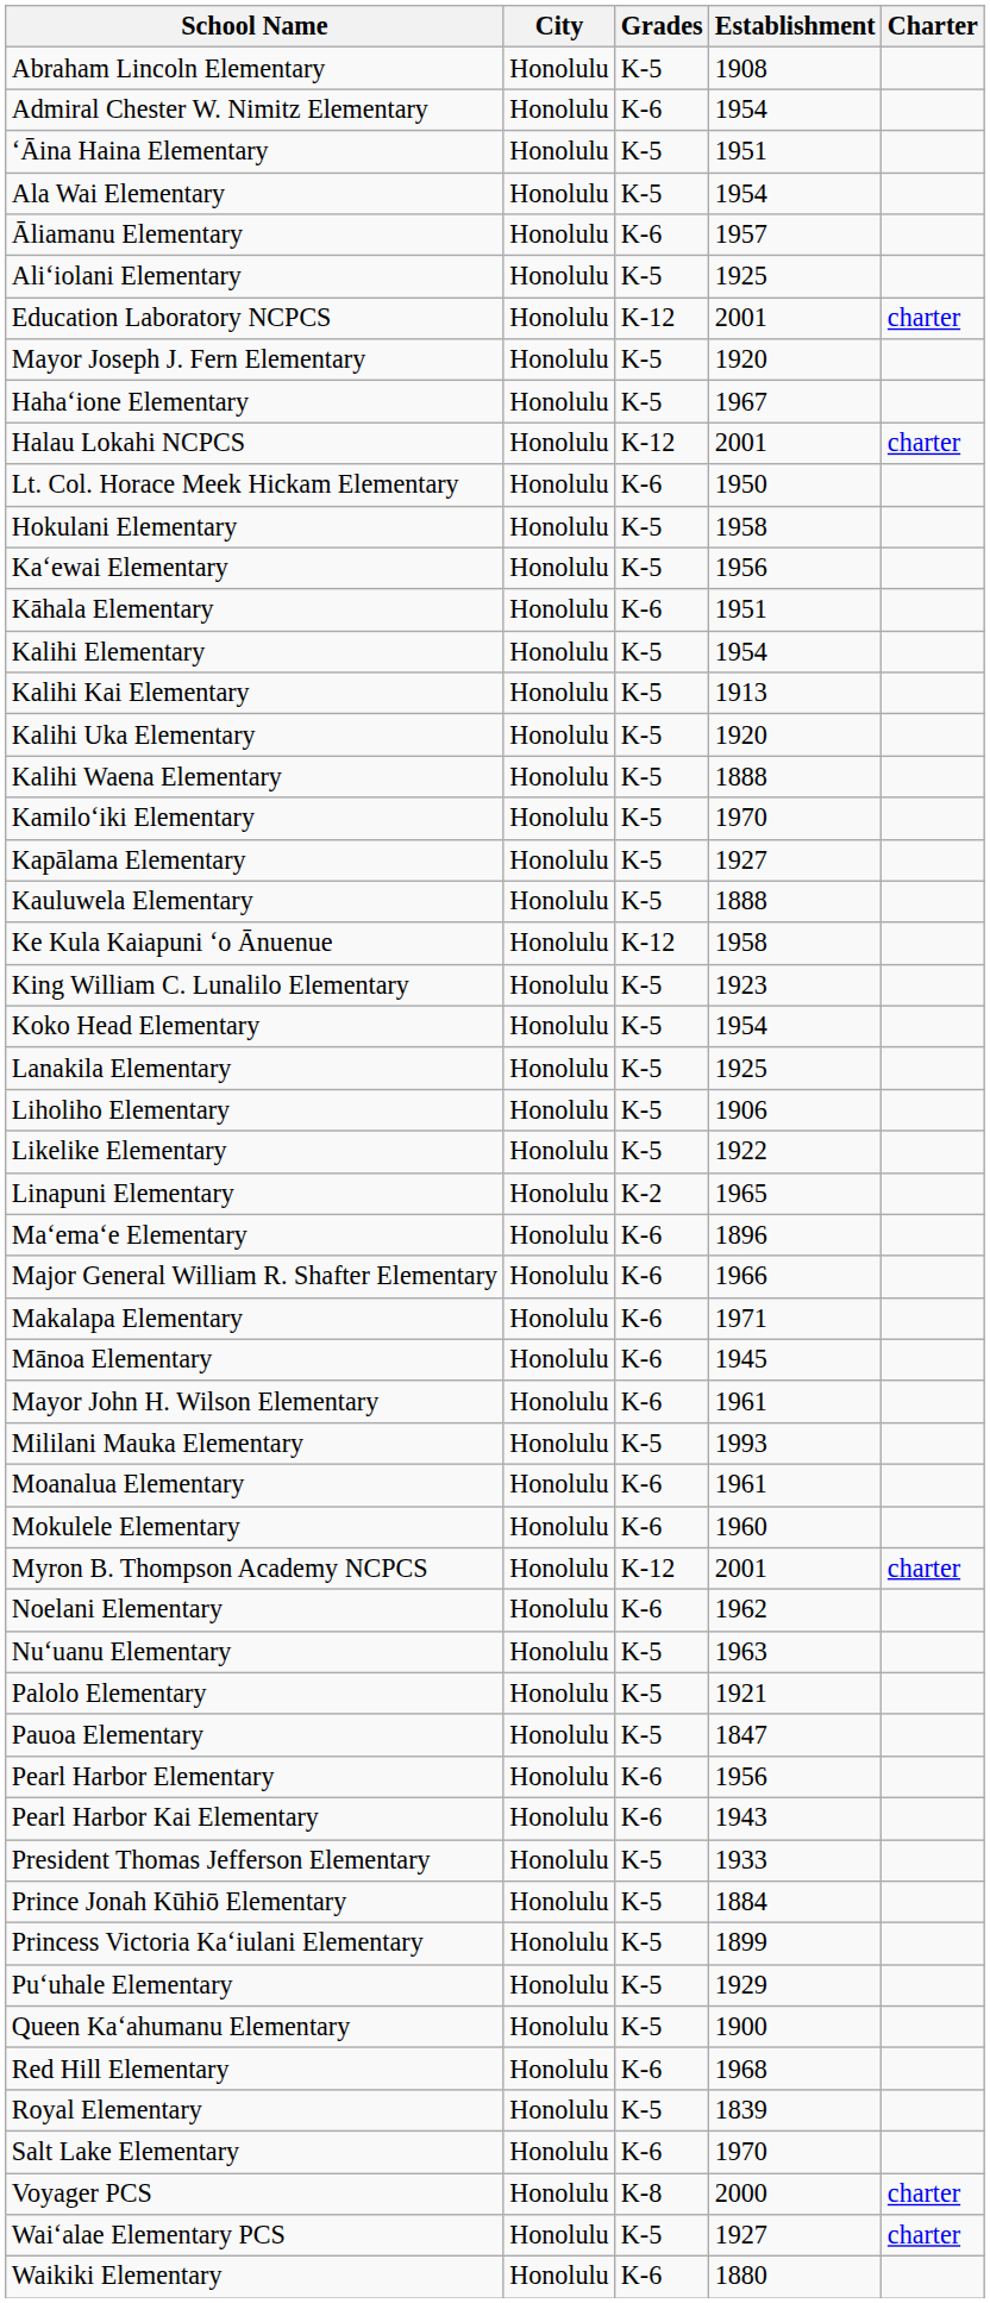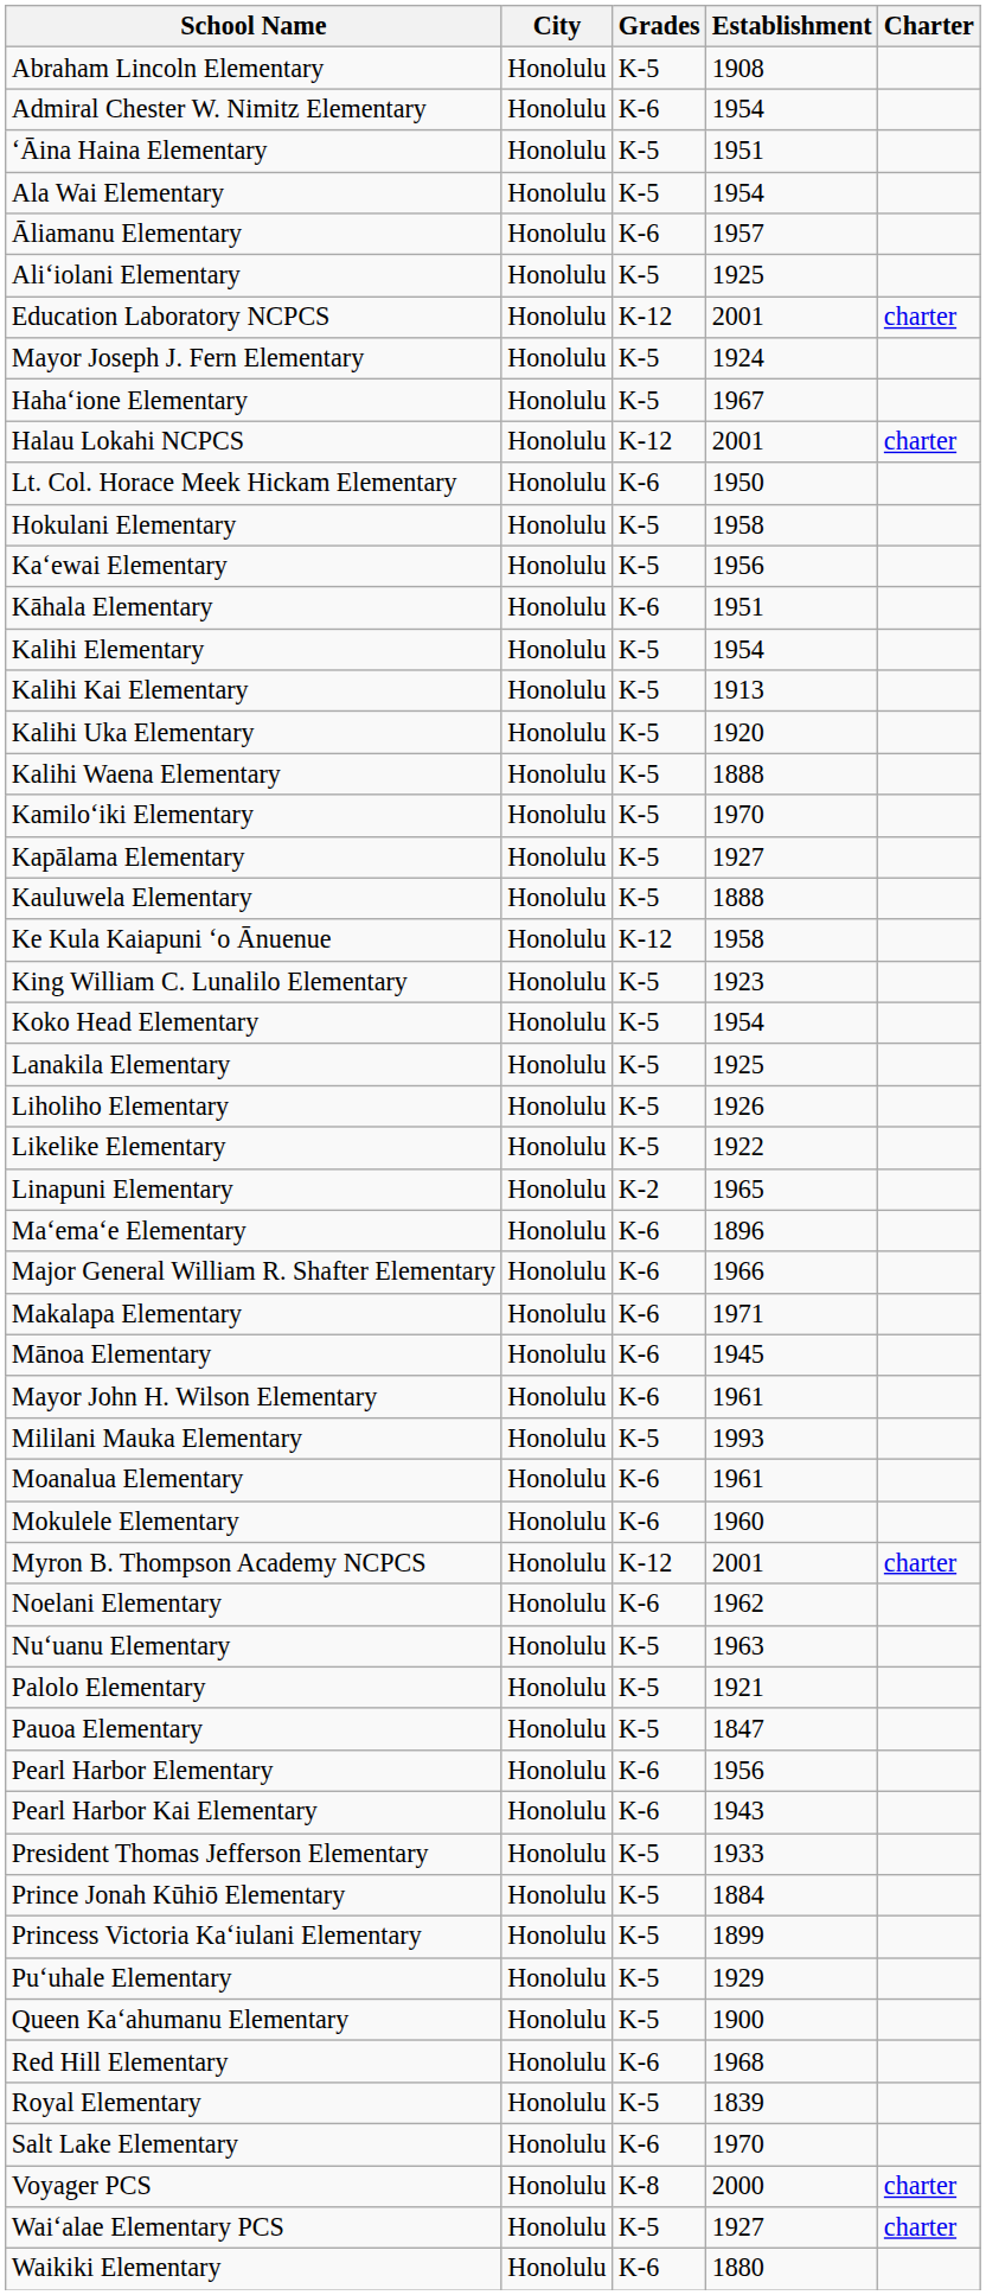Mayor Joseph J. Fern Elementary | Establishment: 1920 -> 1924
Liholiho Elementary | Establishment: 1906 -> 1926
